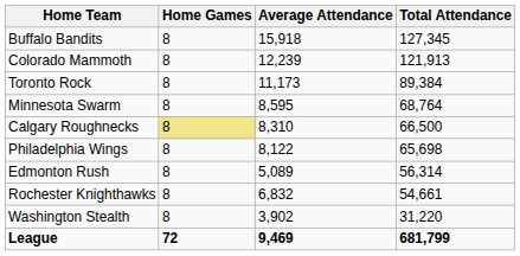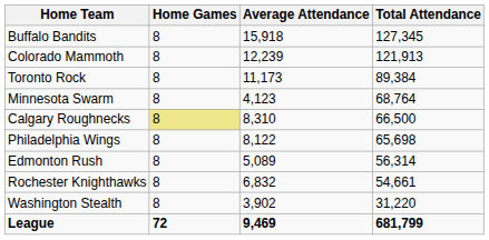Minnesota Swarm | Average Attendance: 8,595 -> 4,123
